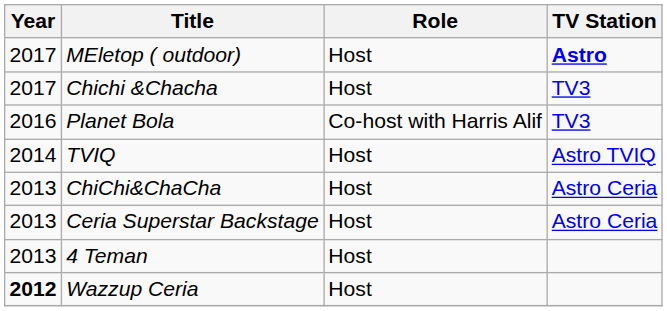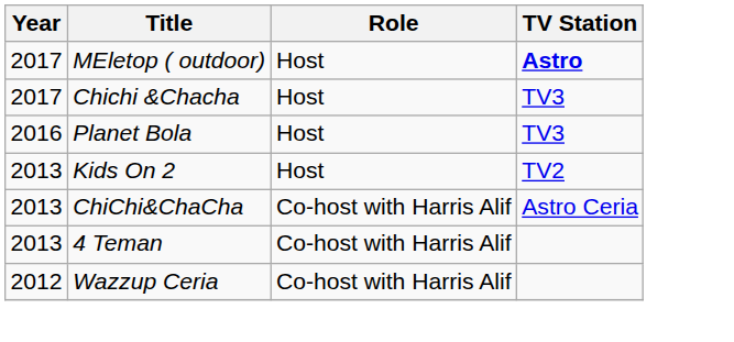Planet Bola | Role: Co-host with Harris Alif -> Host
- row: 2014 | TVIQ | Host | Astro TVIQ
+ row: 2013 | Kids On 2 | Host | TV2
ChiChi&ChaCha | Role: Host -> Co-host with Harris Alif
- row: 2013 | Ceria Superstar Backstage | Host | Astro Ceria
4 Teman | Role: Host -> Co-host with Harris Alif
Wazzup Ceria | Year: bold -> normal
Wazzup Ceria | Role: Host -> Co-host with Harris Alif
